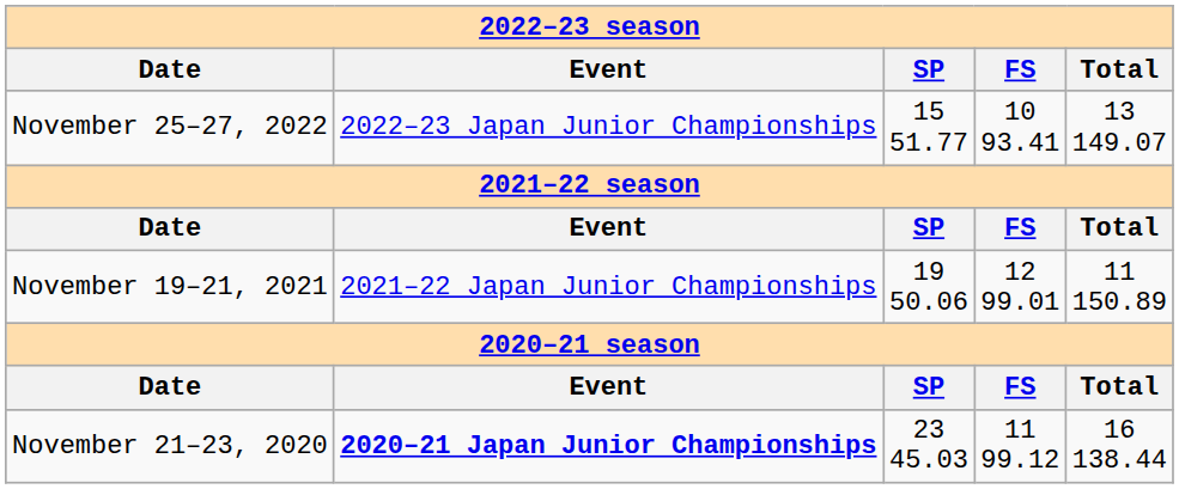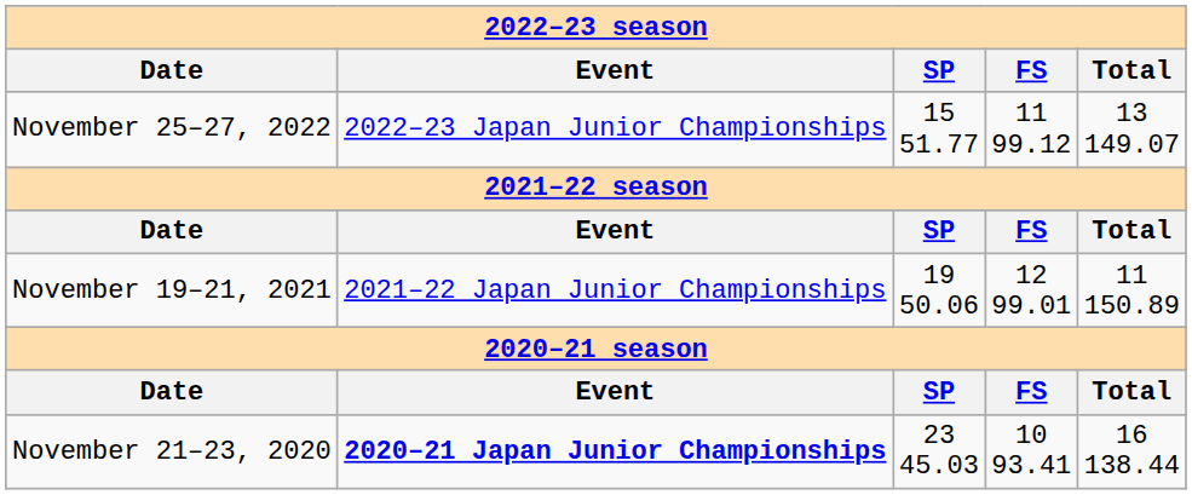November 25–27, 2022 | FS: 10 93.41 -> 11 99.12
November 21–23, 2020 | FS: 11 99.12 -> 10 93.41
